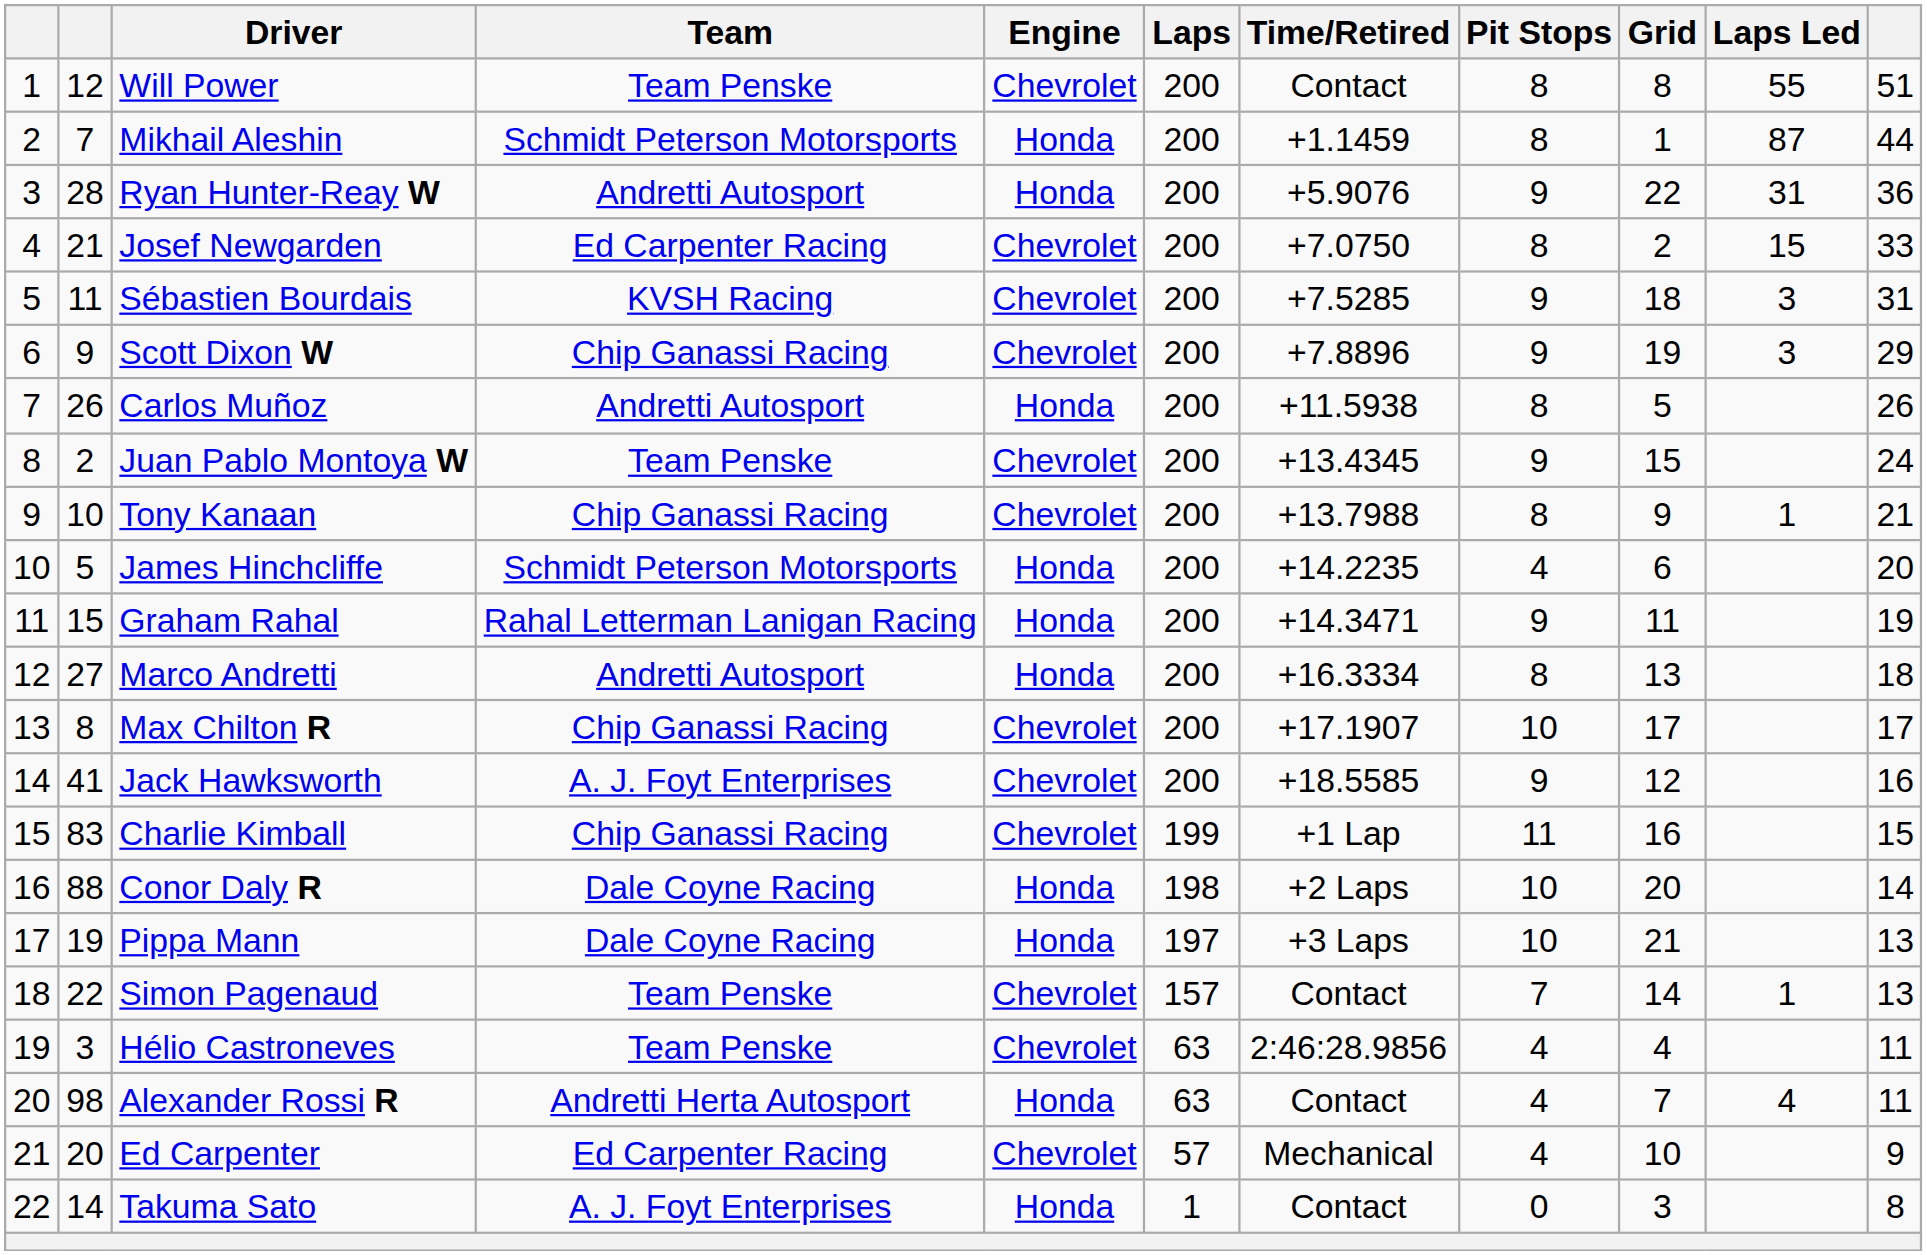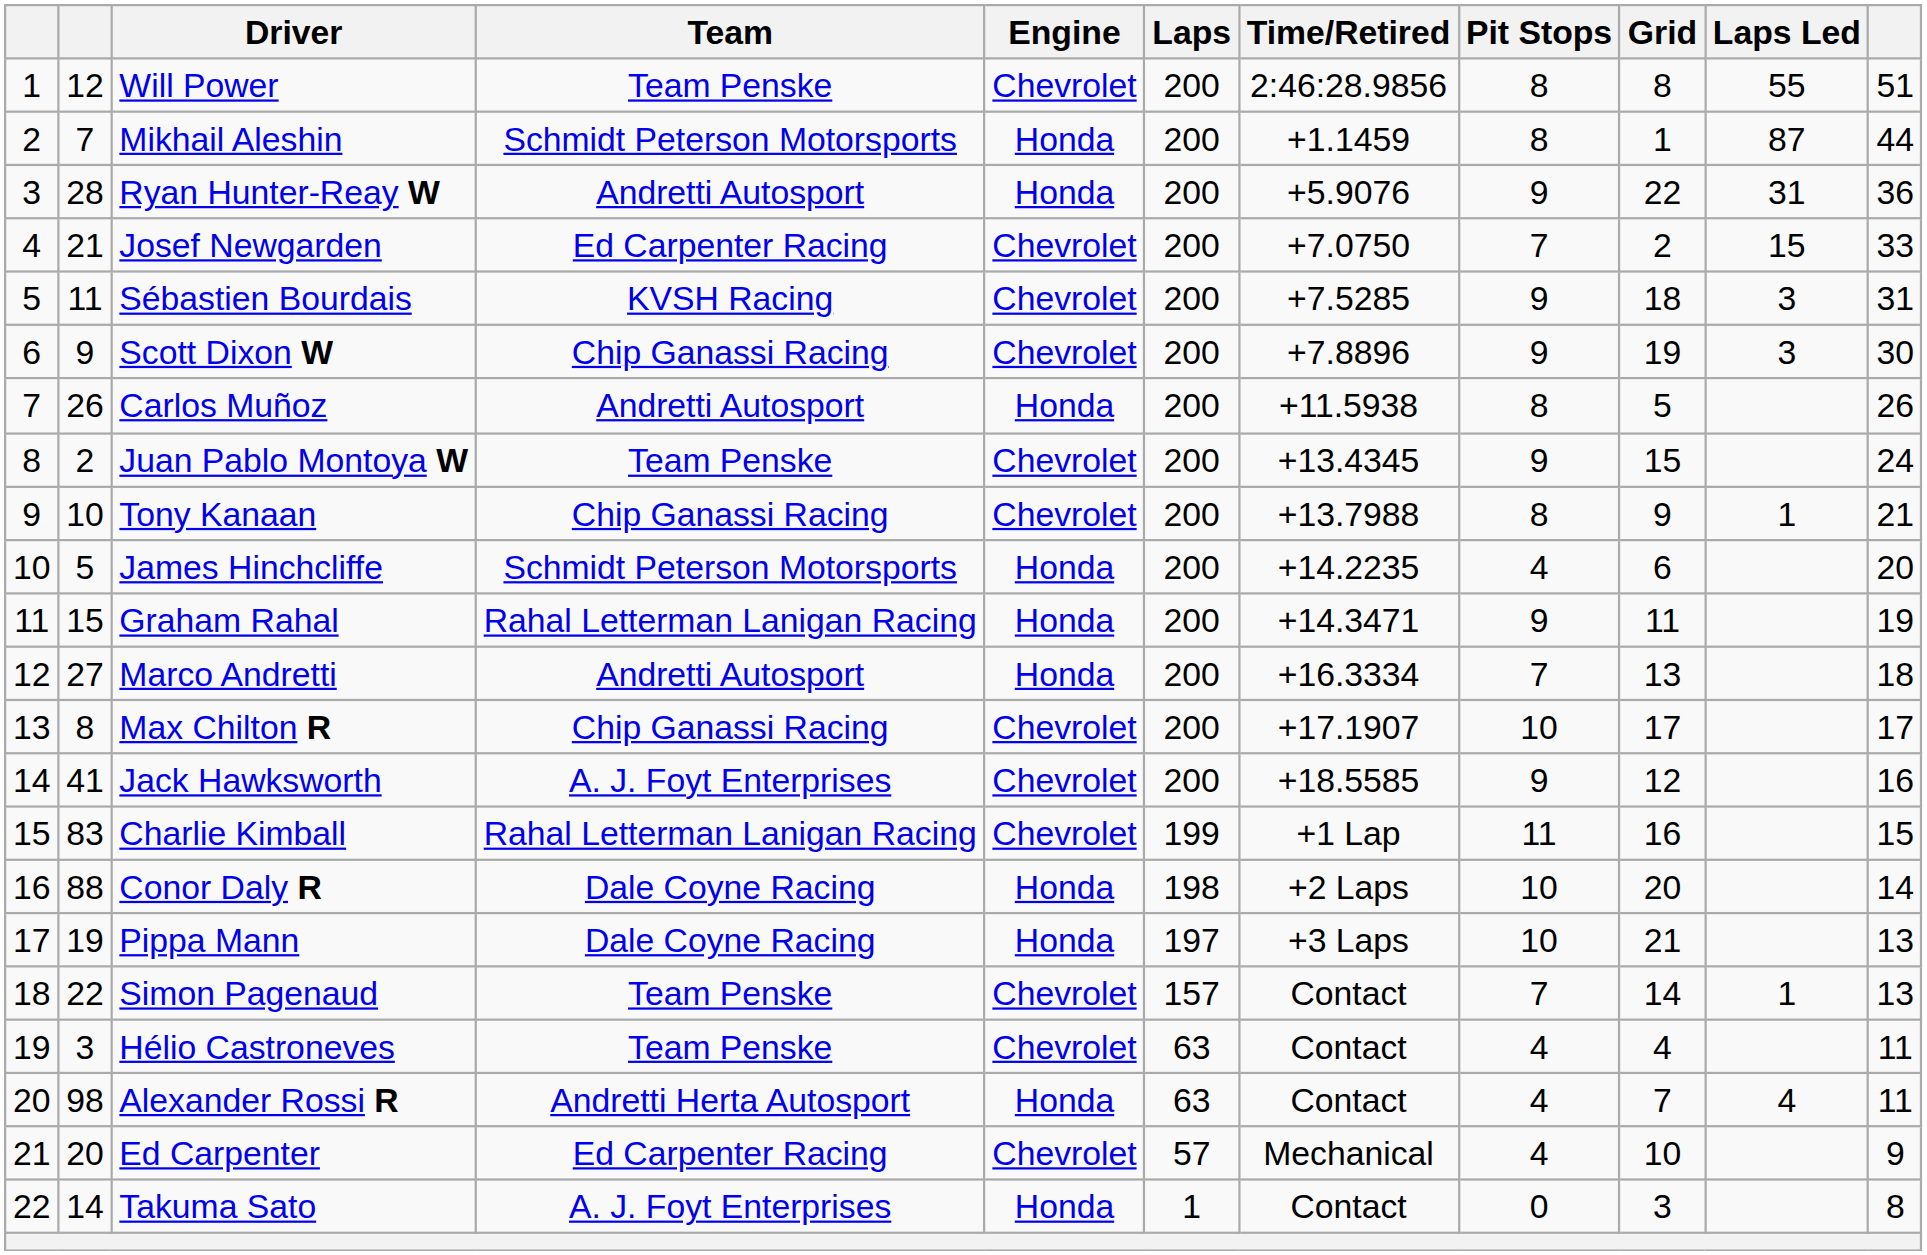Will Power | Time/Retired: Contact -> 2:46:28.9856
Josef Newgarden | Pit Stops: 8 -> 7
Scott Dixon W | column 11: 29 -> 30
Marco Andretti | Pit Stops: 8 -> 7
Charlie Kimball | Team: Chip Ganassi Racing -> Rahal Letterman Lanigan Racing
Hélio Castroneves | Time/Retired: 2:46:28.9856 -> Contact
